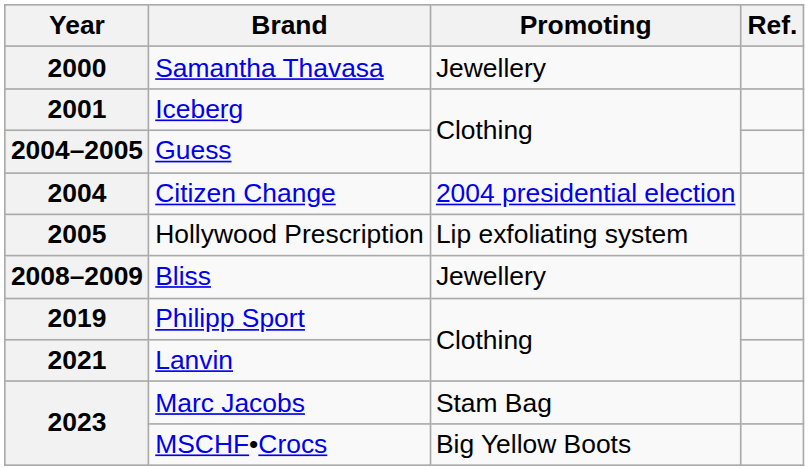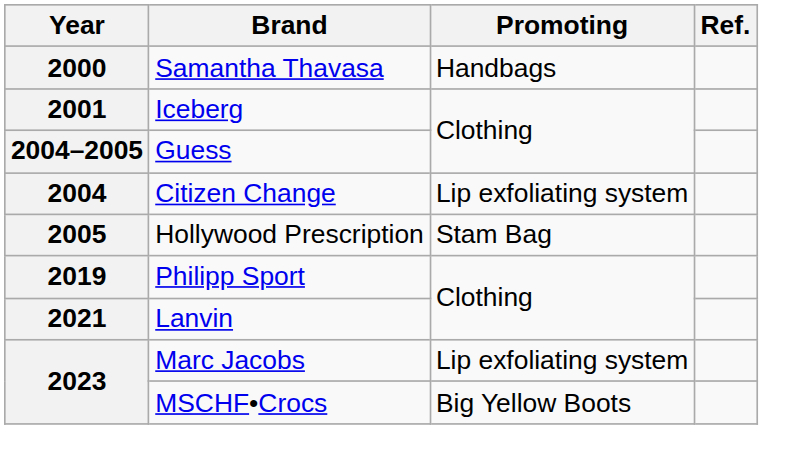2000 | Promoting: Jewellery -> Handbags
2004 | Promoting: 2004 presidential election -> Lip exfoliating system
2005 | Promoting: Lip exfoliating system -> Stam Bag
- row: 2008–2009 | Bliss | Jewellery
2023 / Marc Jacobs | Promoting: Stam Bag -> Lip exfoliating system
